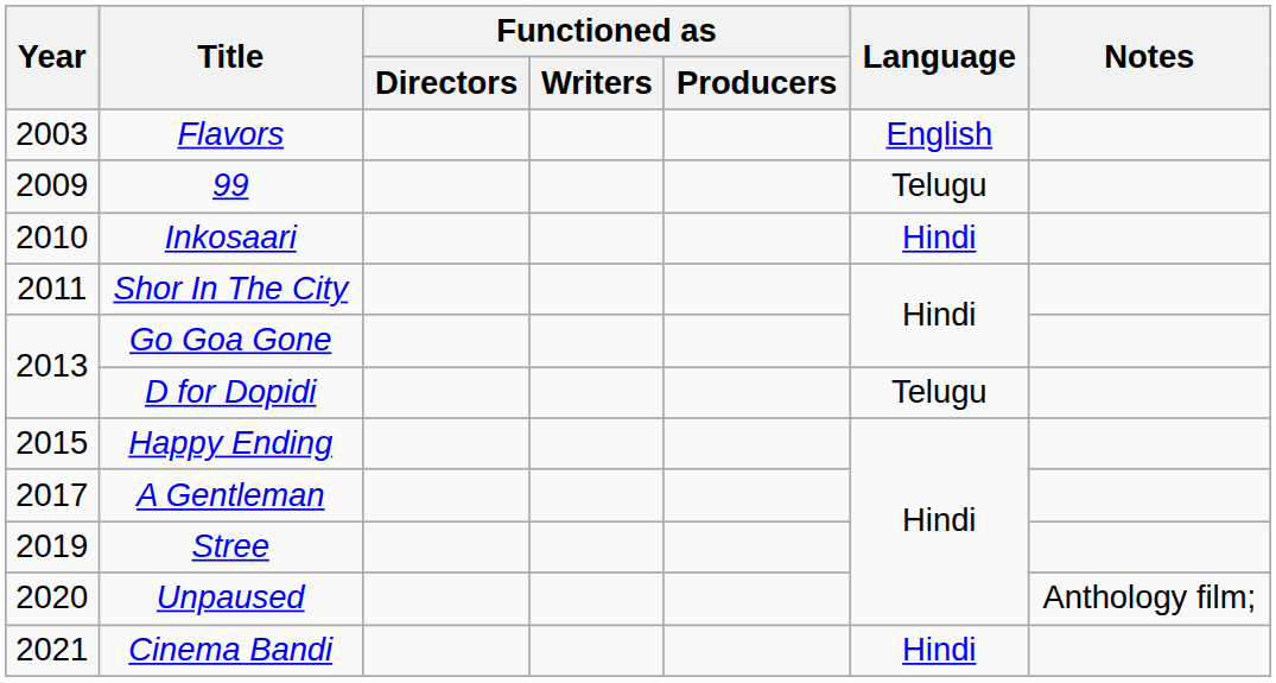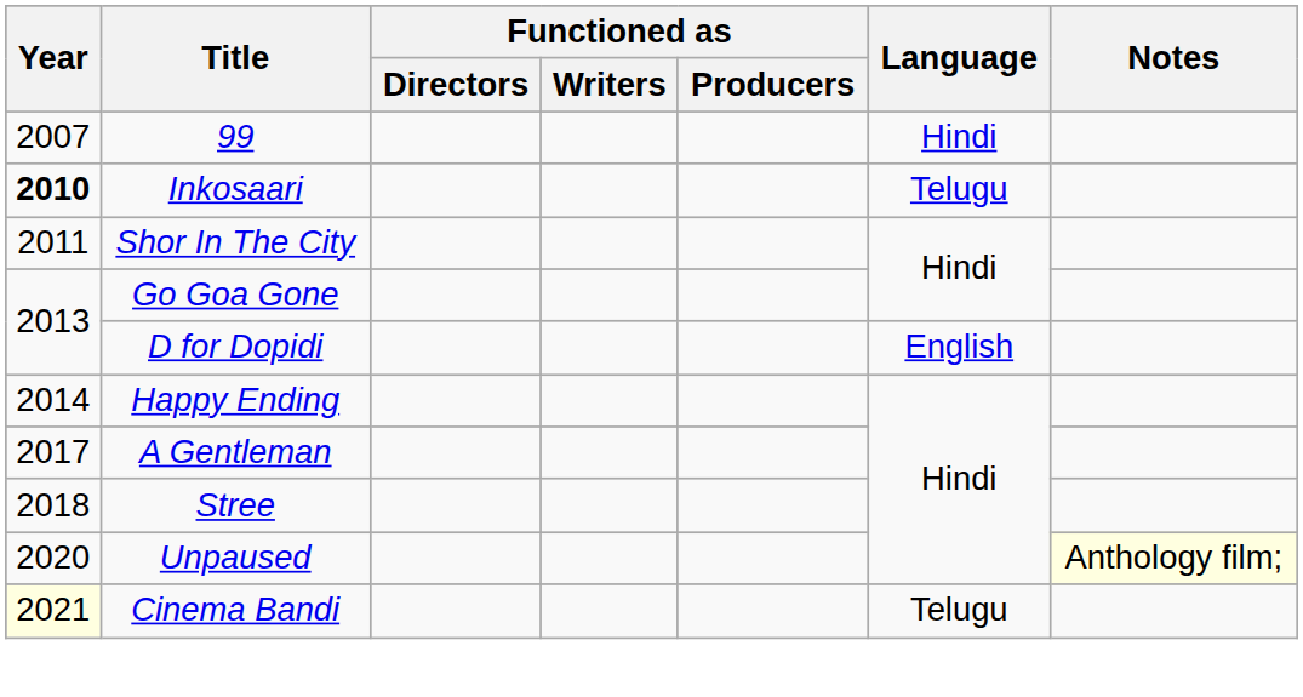- row: 2003 | Flavors | English
99 | Year: 2009 -> 2007
99 | Language: Telugu -> Hindi
Inkosaari | Year: normal -> bold
Inkosaari | Language: Hindi -> Telugu
D for Dopidi | Language: Telugu -> English
Happy Ending | Year: 2015 -> 2014
Stree | Year: 2019 -> 2018
Unpaused | Notes: no background -> lightyellow background
Cinema Bandi | Year: no background -> lightyellow background
Cinema Bandi | Language: Hindi -> Telugu
